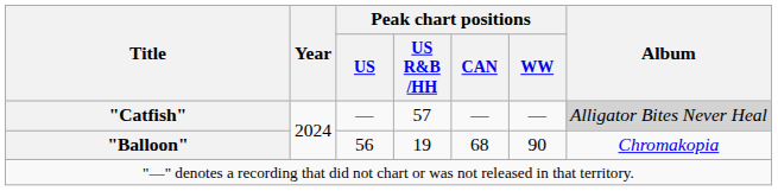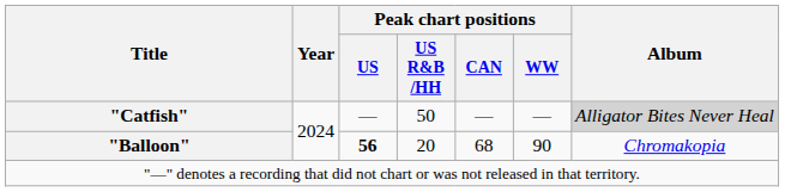"Catfish" | Peak chart positions / US R&B /HH: 57 -> 50
"Balloon" | Peak chart positions / US: normal -> bold
"Balloon" | Peak chart positions / US R&B /HH: 19 -> 20
